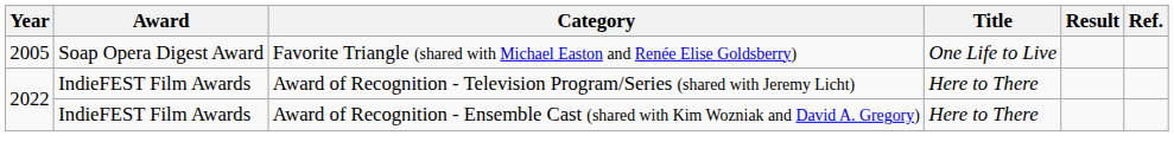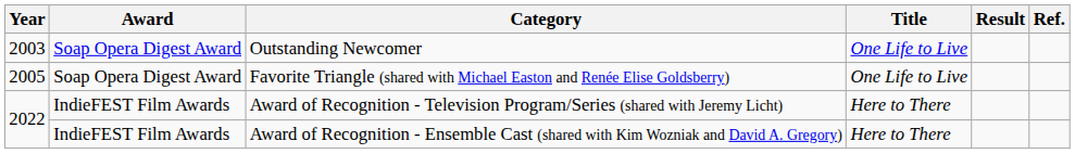+ row: 2003 | Soap Opera Digest Award | Outstanding Newcomer | One Life to Live
